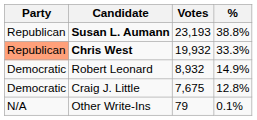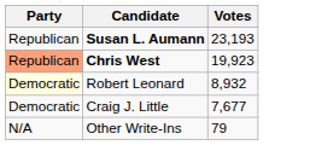- column: % | 38.8% | 33.3% | 14.9% | 12.8% | 0.1%
Chris West | Votes: 19,932 -> 19,923
Robert Leonard | Party: no background -> lightyellow background
Craig J. Little | Votes: 7,675 -> 7,677
